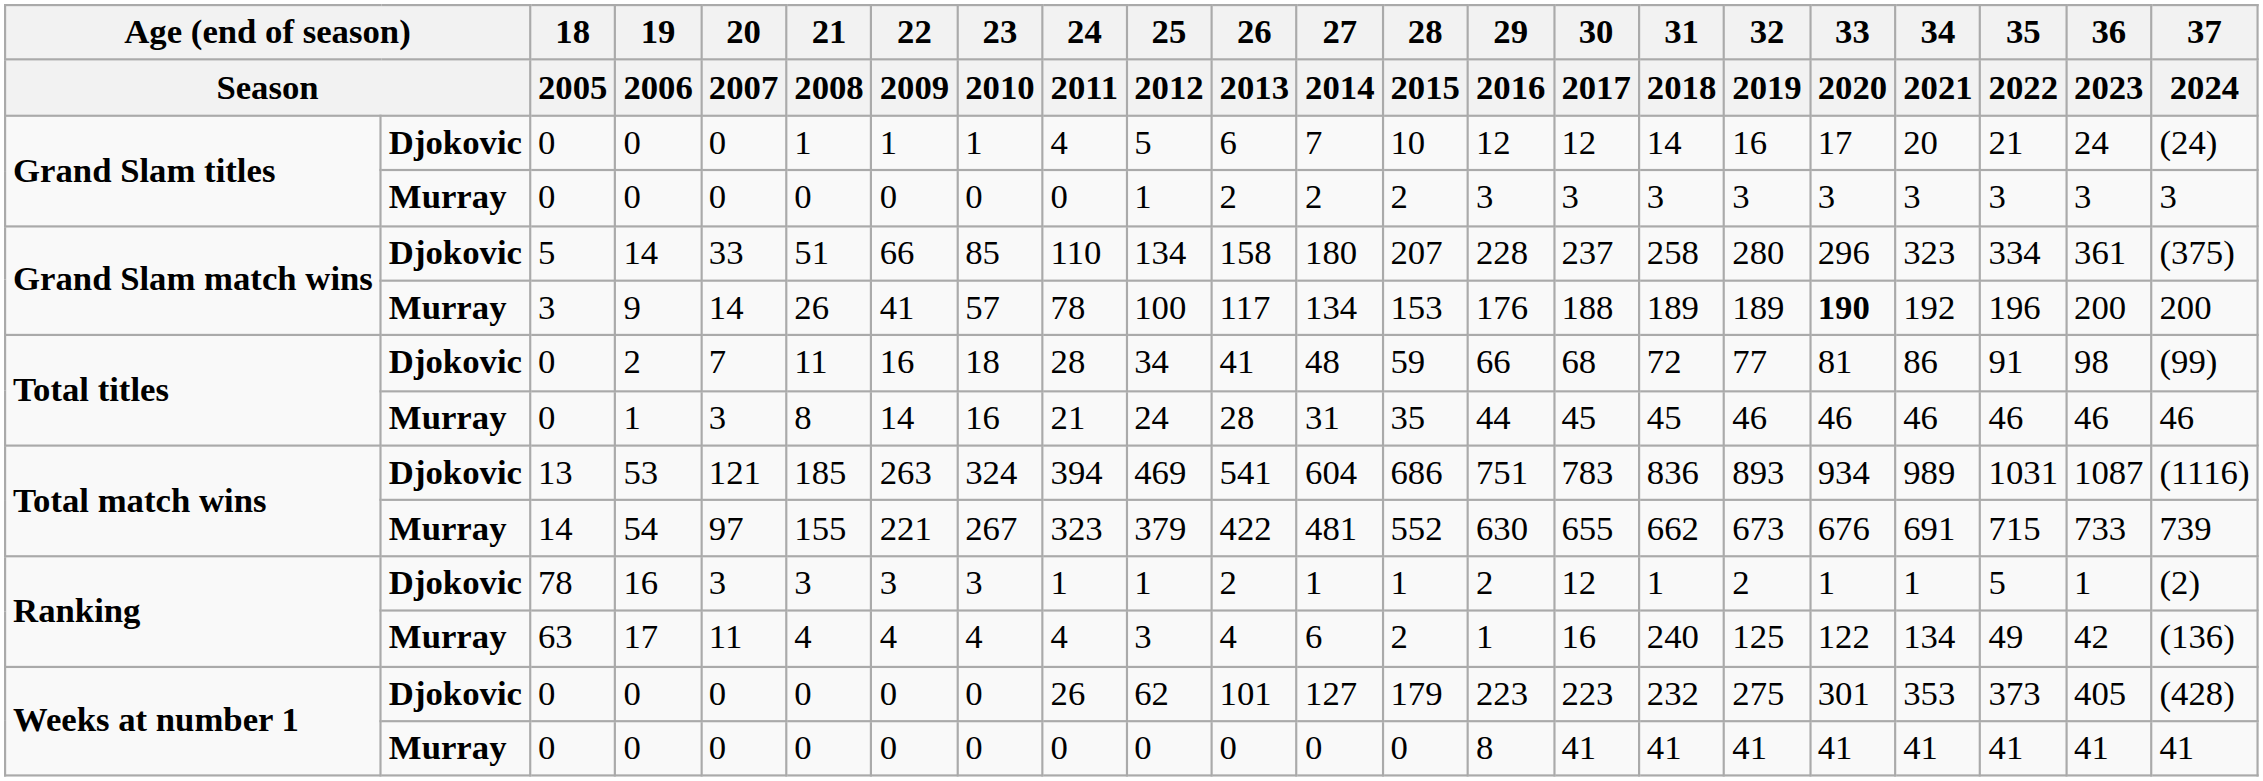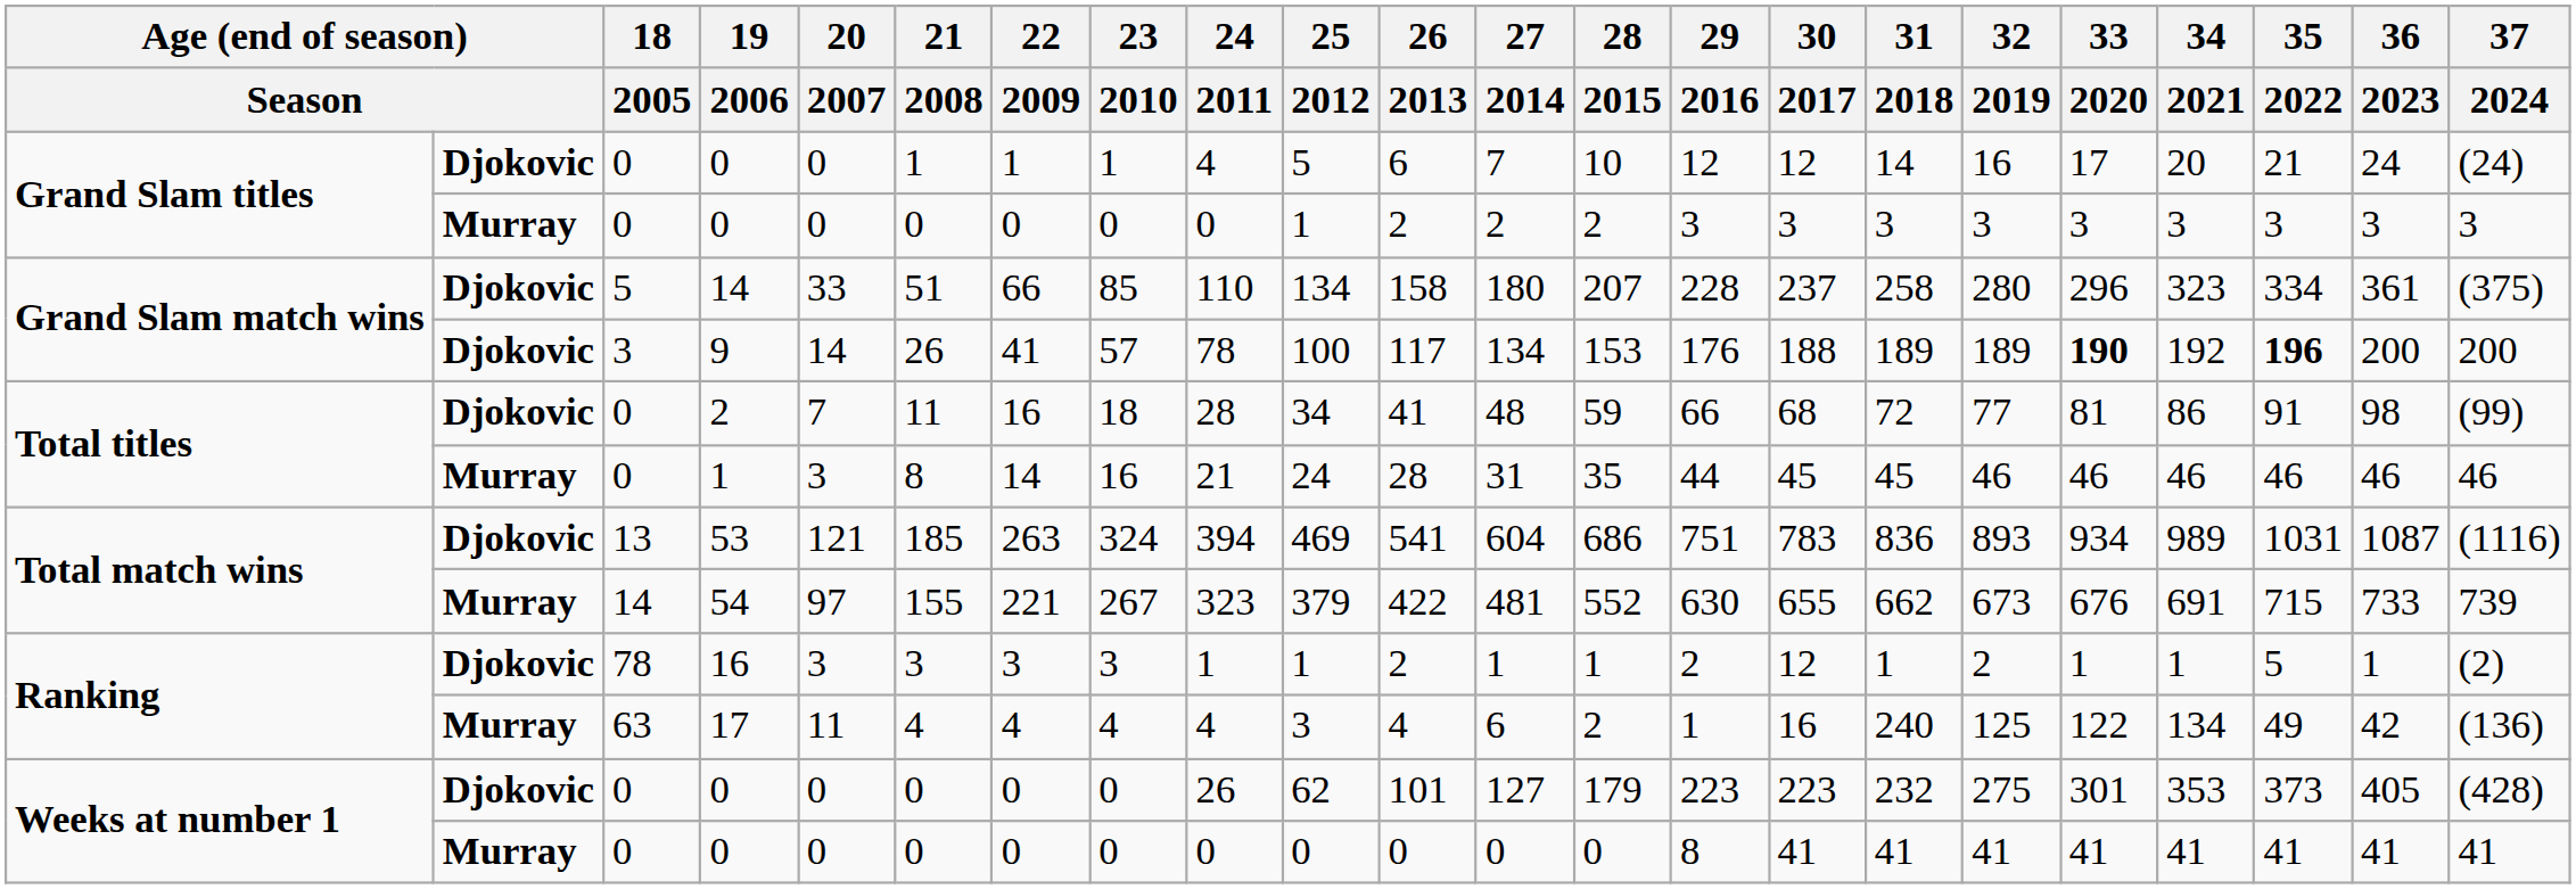9 | column 2: Murray -> Djokovic
9 | 35 / 2022: normal -> bold
